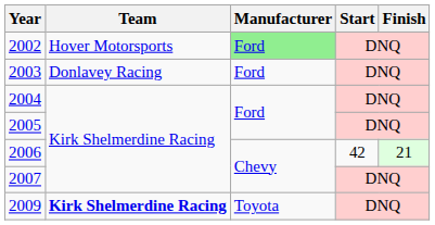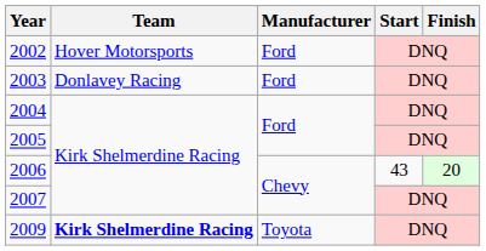2002 | Manufacturer: lightgreen background -> no background
2006 | Start: 42 -> 43
2006 | Finish: 21 -> 20
